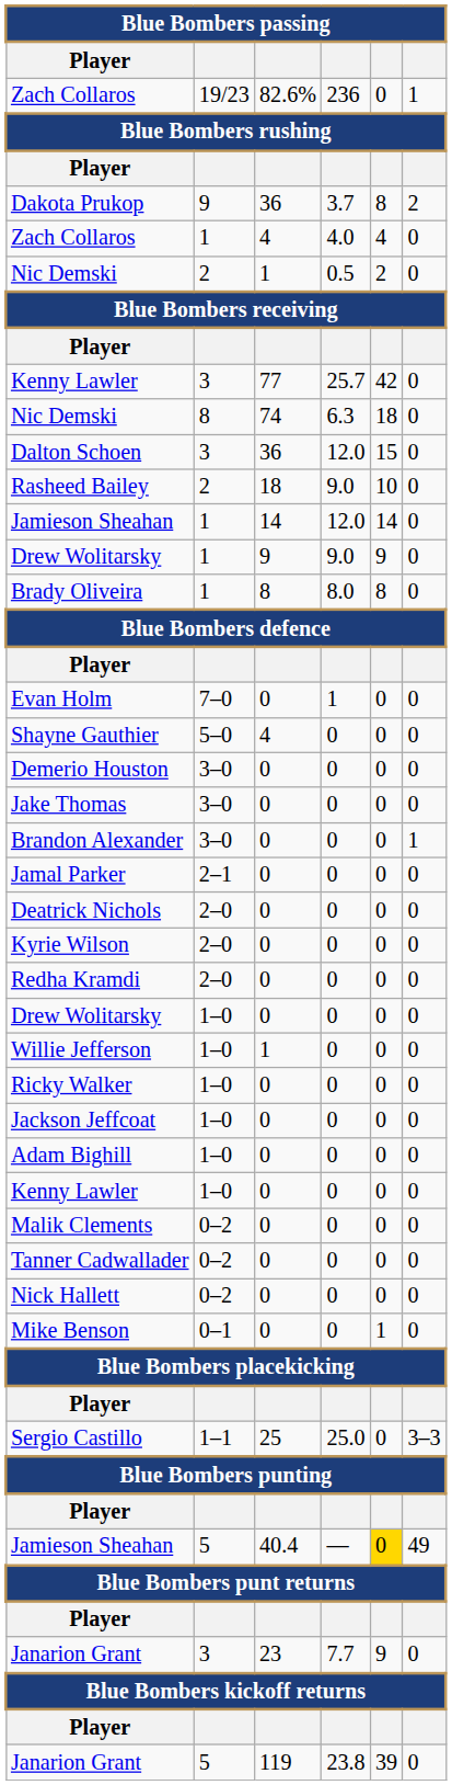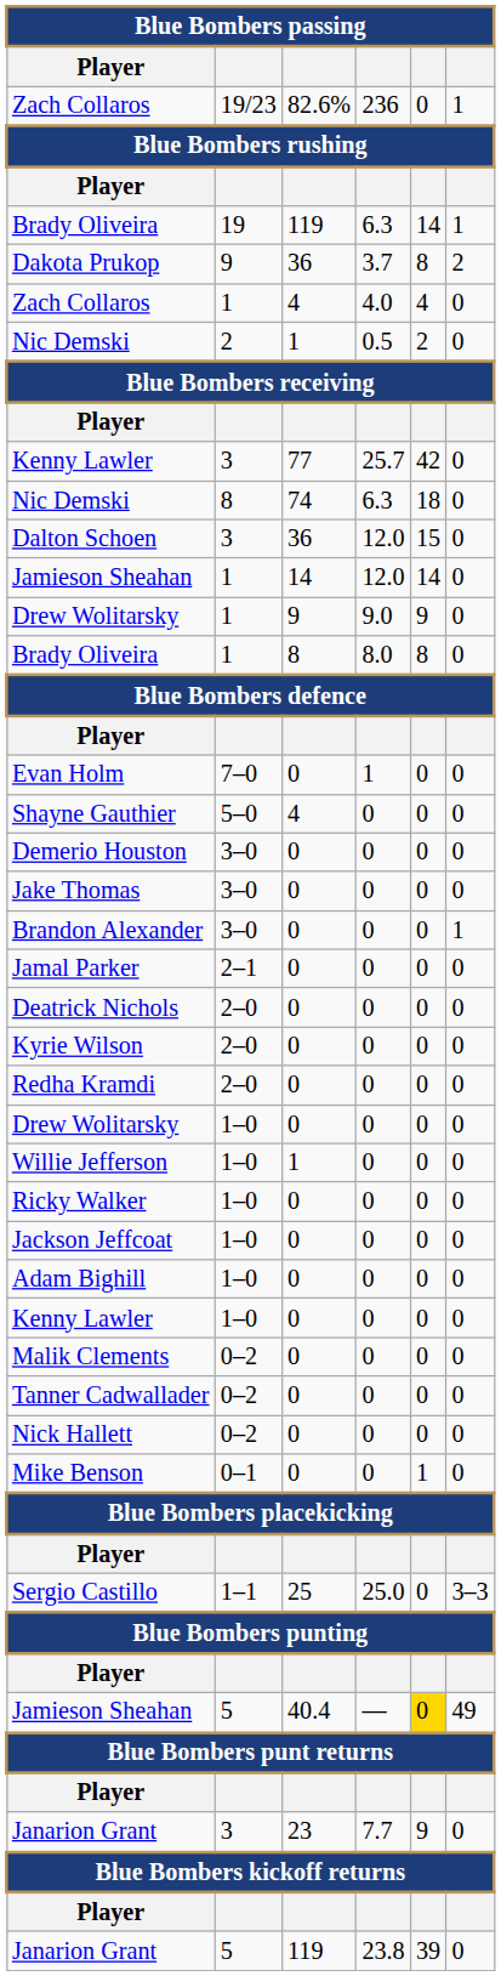+ row: Brady Oliveira | 19 | 119 | 6.3 | 14 | 1
- row: Rasheed Bailey | 2 | 18 | 9.0 | 10 | 0
